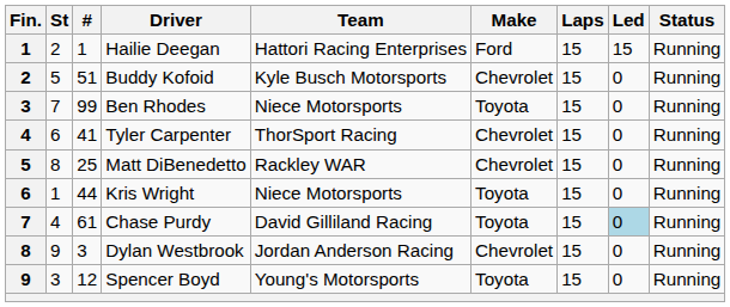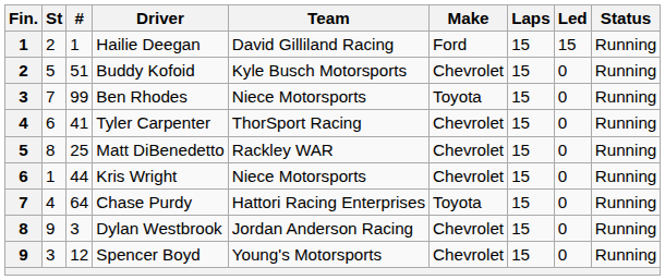Hailie Deegan | Team: Hattori Racing Enterprises -> David Gilliland Racing
Kris Wright | Make: Toyota -> Chevrolet
Chase Purdy | #: 61 -> 64
Chase Purdy | Team: David Gilliland Racing -> Hattori Racing Enterprises
Chase Purdy | Led: lightblue background -> no background
Spencer Boyd | Make: Toyota -> Chevrolet
